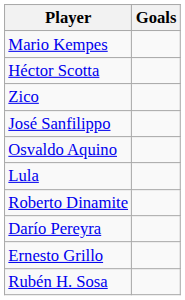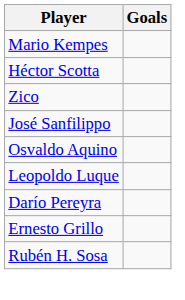- row: Lula
+ row: Leopoldo Luque
- row: Roberto Dinamite
